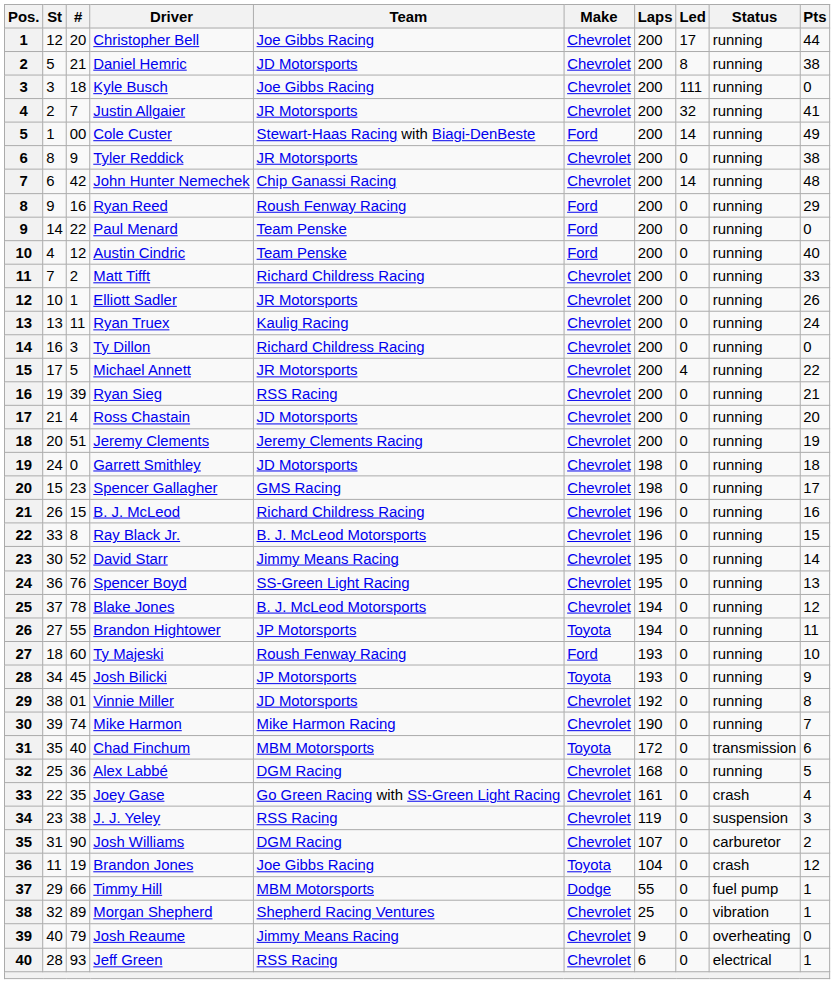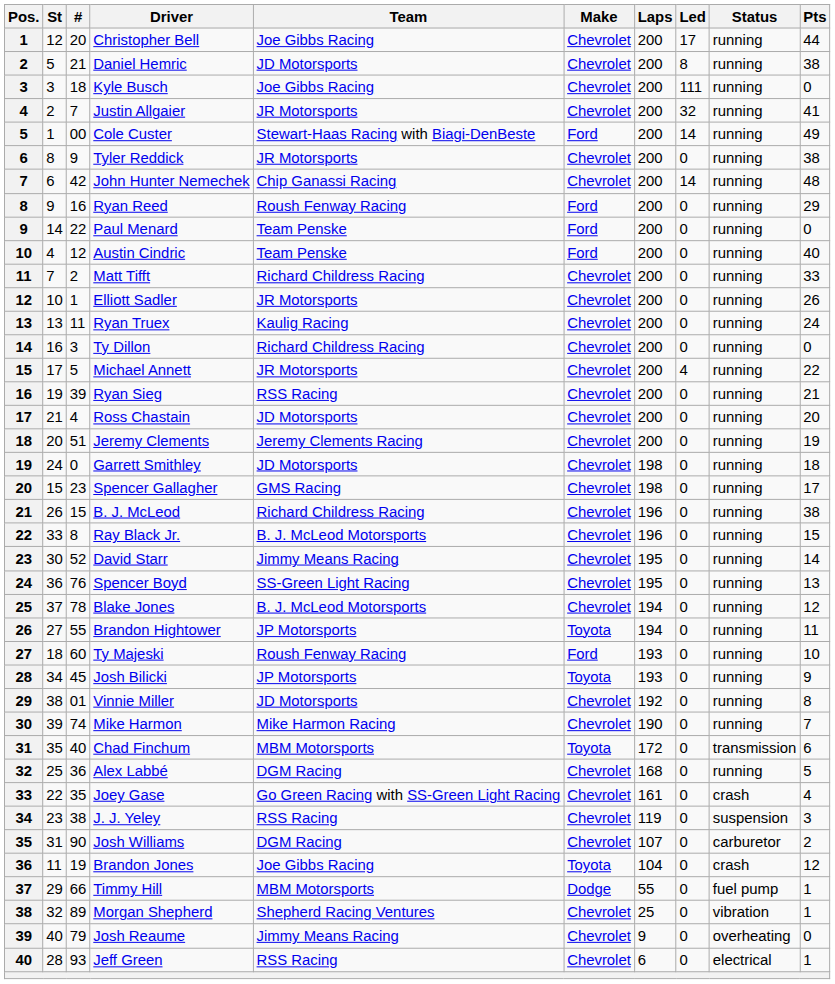B. J. McLeod | Pts: 16 -> 38
